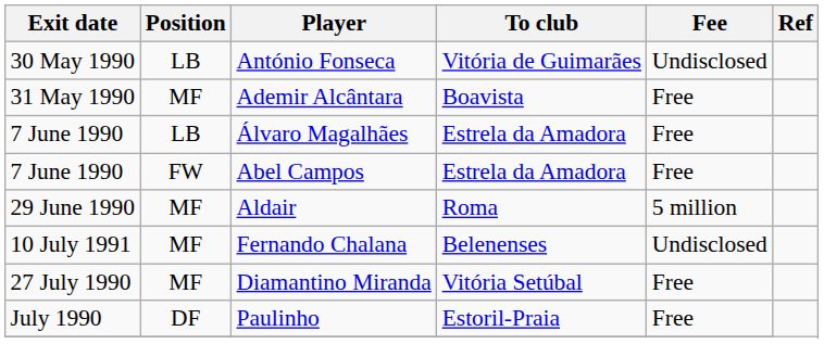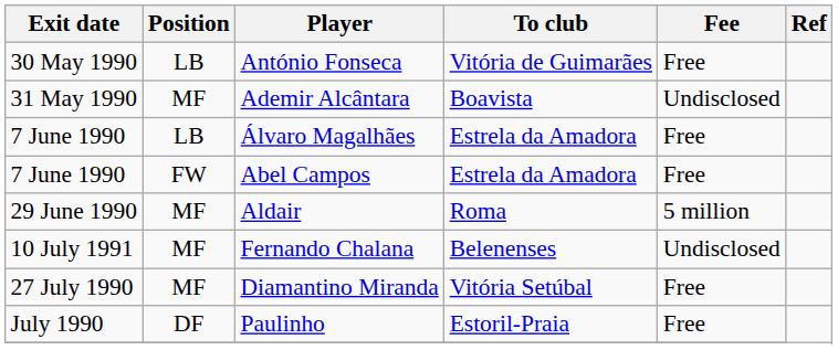António Fonseca | Fee: Undisclosed -> Free
Ademir Alcântara | Fee: Free -> Undisclosed
